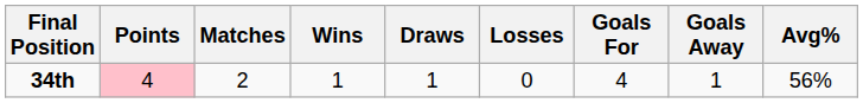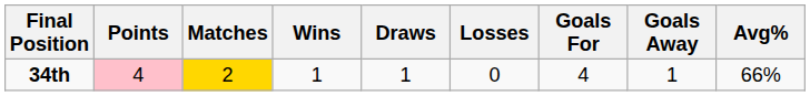34th | Matches: no background -> gold background
34th | Avg%: 56% -> 66%
